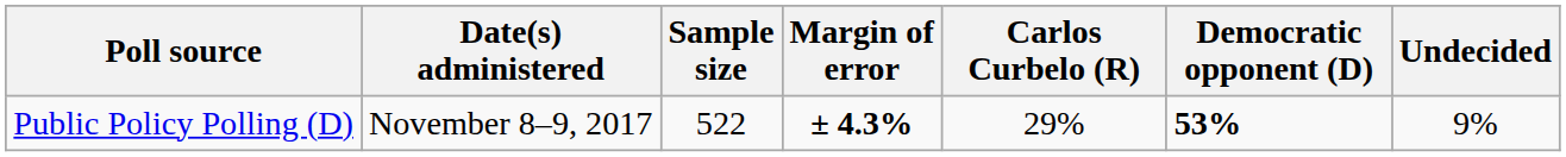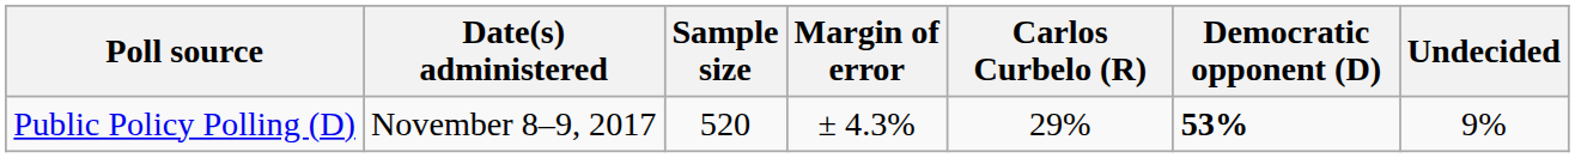Public Policy Polling (D) | Sample size: 522 -> 520
Public Policy Polling (D) | Margin of error: bold -> normal
